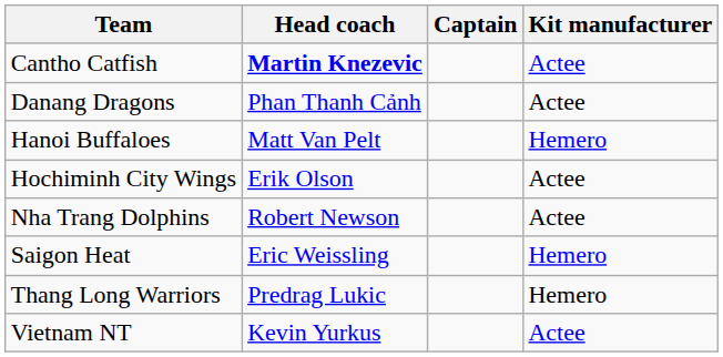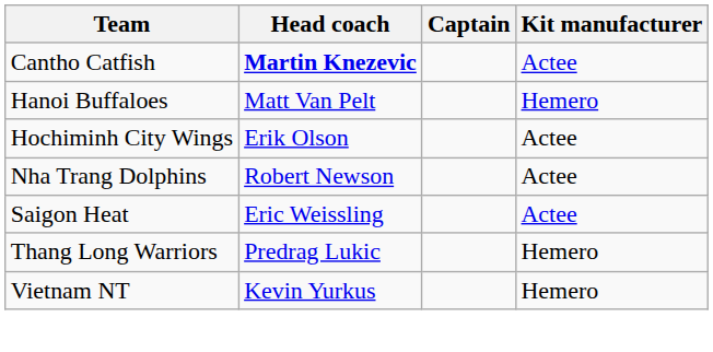- row: Danang Dragons | Phan Thanh Cảnh | Actee
Saigon Heat | Kit manufacturer: Hemero -> Actee
Vietnam NT | Kit manufacturer: Actee -> Hemero
